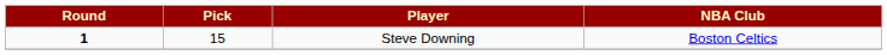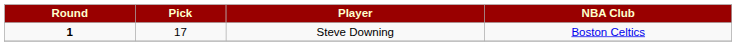Steve Downing | Pick: 15 -> 17
